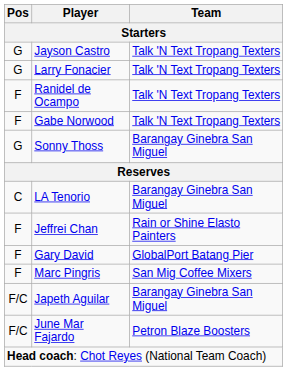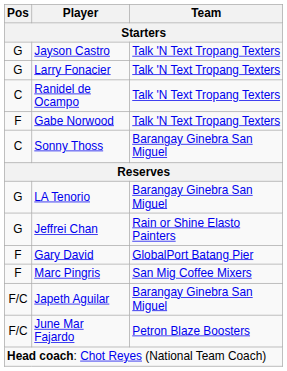Ranidel de Ocampo | Pos / Starters: F -> C
Sonny Thoss | Pos / Starters: G -> C
LA Tenorio | Pos / Starters: C -> G
Jeffrei Chan | Pos / Starters: F -> G
